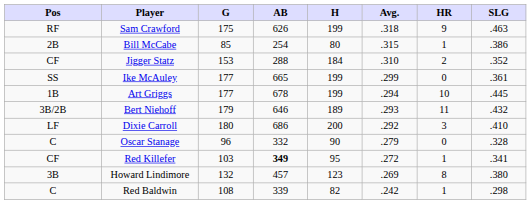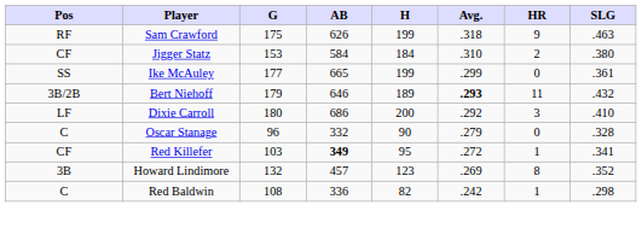- row: 2B | Bill McCabe | 85 | 254 | 80 | .315 | 1 | .386
Jigger Statz | AB: 288 -> 584
Jigger Statz | SLG: .352 -> .380
- row: 1B | Art Griggs | 177 | 678 | 199 | .294 | 10 | .445
Bert Niehoff | Avg.: normal -> bold
Howard Lindimore | SLG: .380 -> .352
Red Baldwin | AB: 339 -> 336
